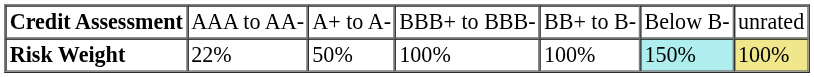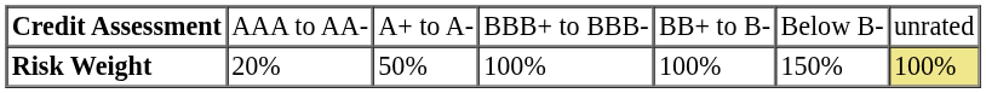Risk Weight | column 2: 22% -> 20%
Risk Weight | column 6: paleturquoise background -> no background
